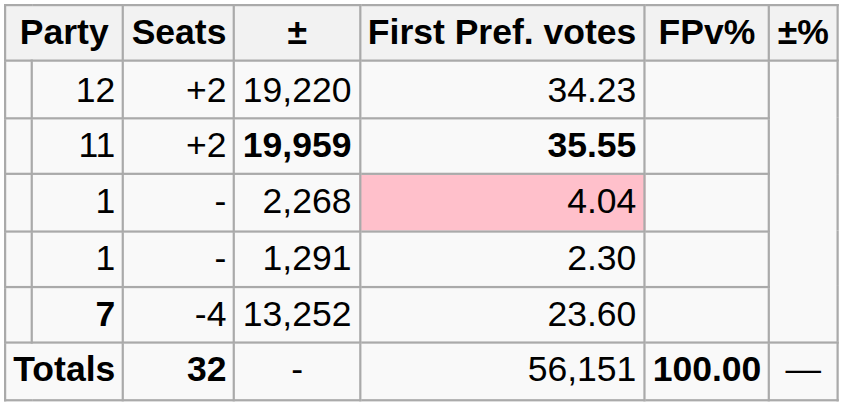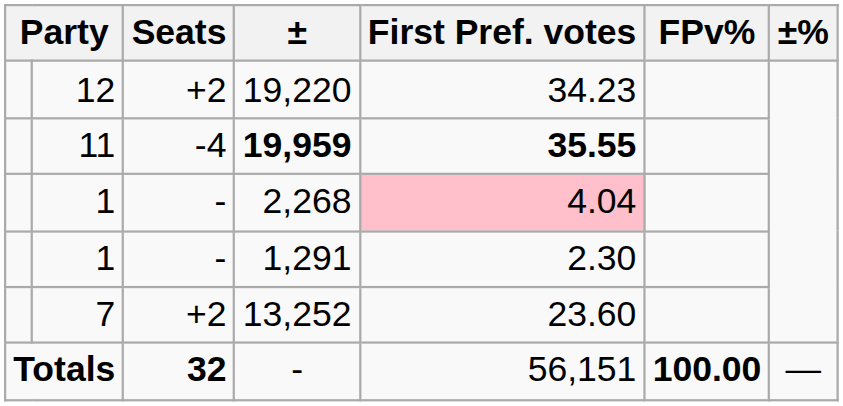19,959 | Seats: +2 -> -4
13,252 | column 2: bold -> normal
13,252 | Seats: -4 -> +2
